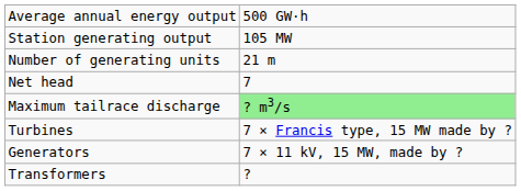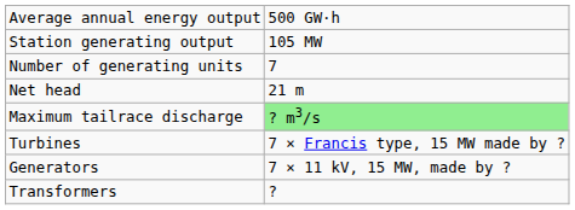Number of generating units | column 2: 21 m -> 7
Net head | column 2: 7 -> 21 m
